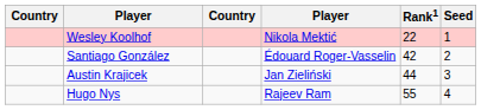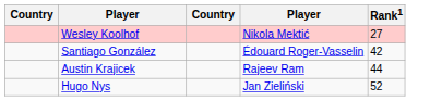- column: Seed | 1 | 2 | 3 | 4
Wesley Koolhof | Rank1: 22 -> 27
Austin Krajicek | column 4: Jan Zieliński -> Rajeev Ram
Hugo Nys | column 4: Rajeev Ram -> Jan Zieliński
Hugo Nys | Rank1: 55 -> 52
